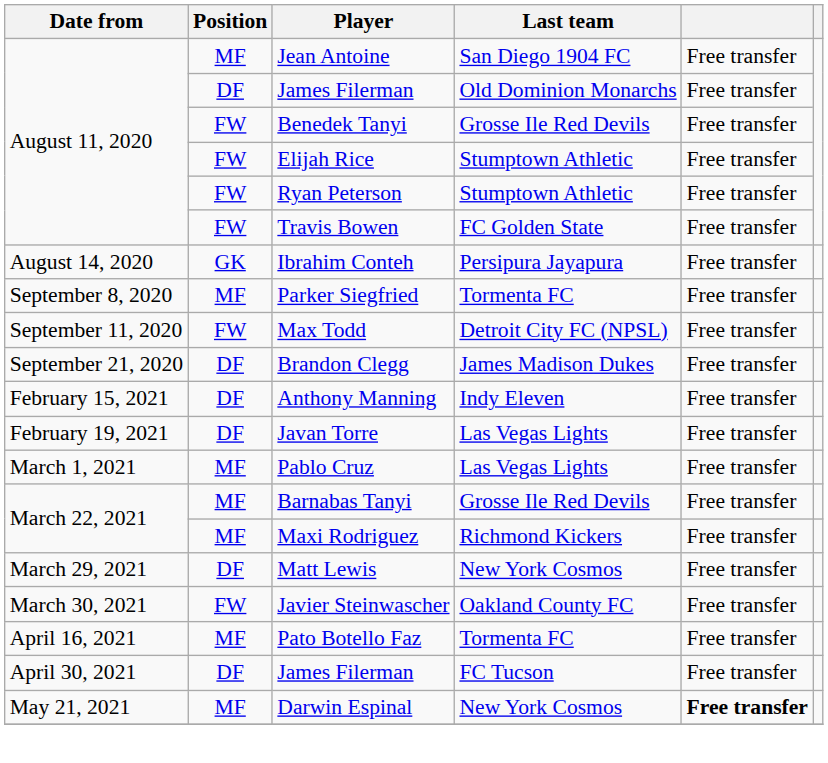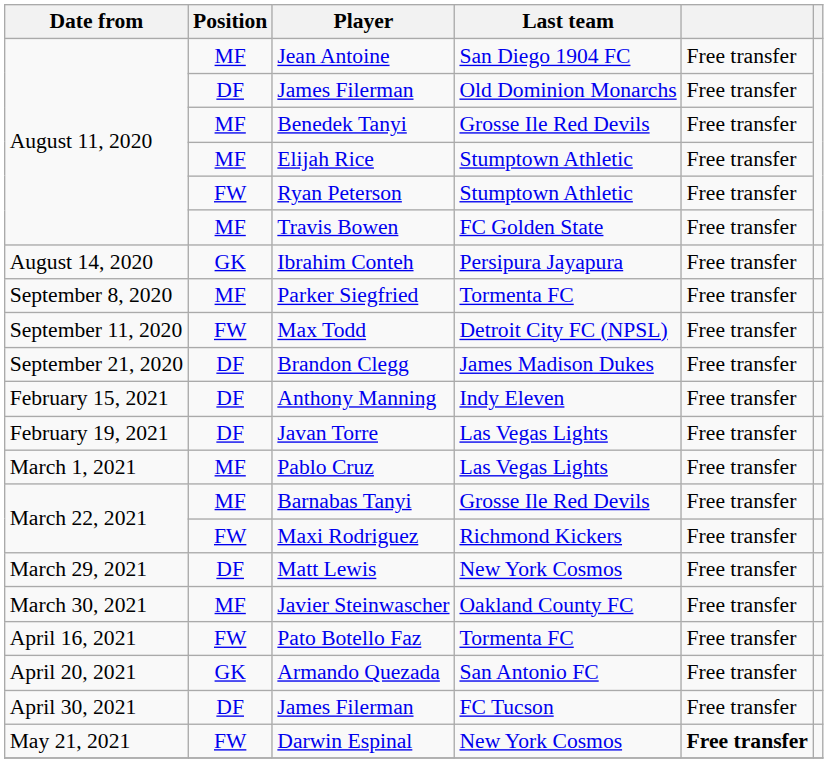Benedek Tanyi | Position: FW -> MF
Elijah Rice | Position: FW -> MF
Travis Bowen | Position: FW -> MF
Maxi Rodriguez | Position: MF -> FW
Javier Steinwascher | Position: FW -> MF
Pato Botello Faz | Position: MF -> FW
+ row: April 20, 2021 | GK | Armando Quezada | San Antonio FC | Free transfer
Darwin Espinal | Position: MF -> FW
